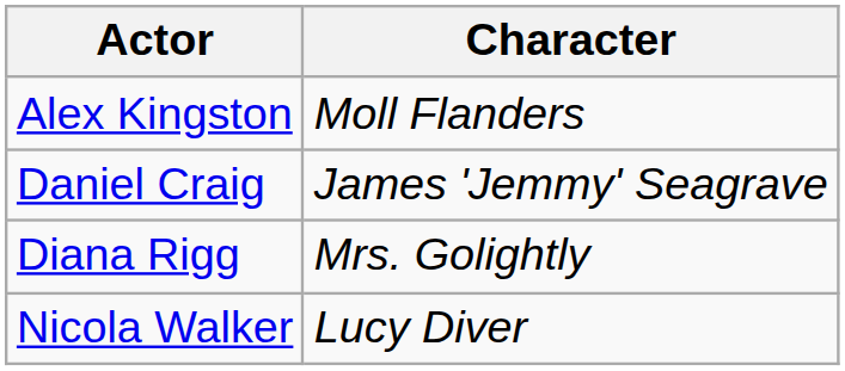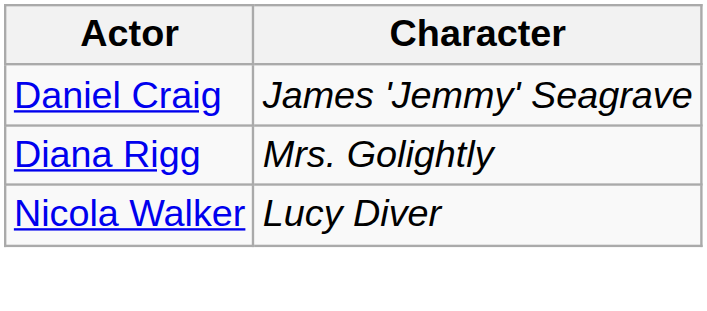- row: Alex Kingston | Moll Flanders
